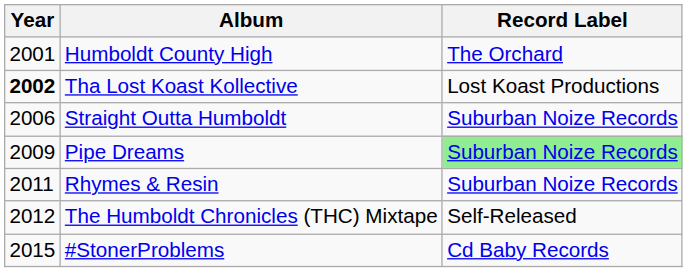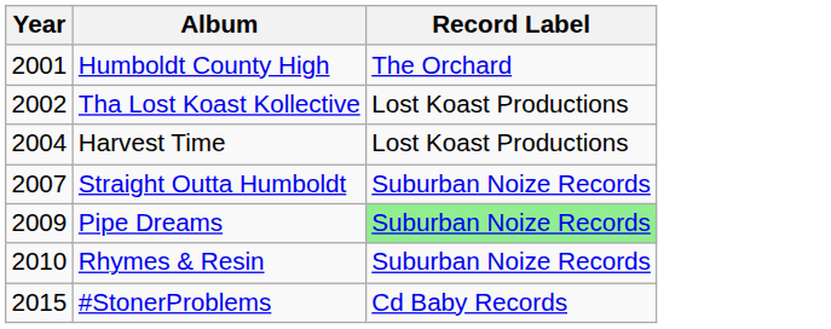Tha Lost Koast Kollective | Year: bold -> normal
+ row: 2004 | Harvest Time | Lost Koast Productions
Straight Outta Humboldt | Year: 2006 -> 2007
Rhymes & Resin | Year: 2011 -> 2010
- row: 2012 | The Humboldt Chronicles (THC) Mixtape | Self-Released
